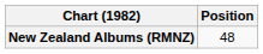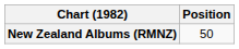New Zealand Albums (RMNZ) | Position: 48 -> 50
